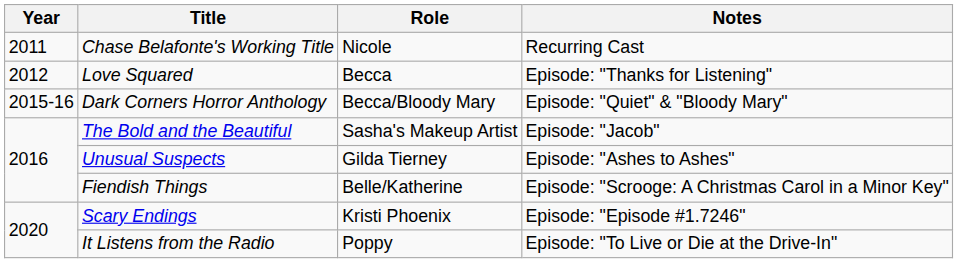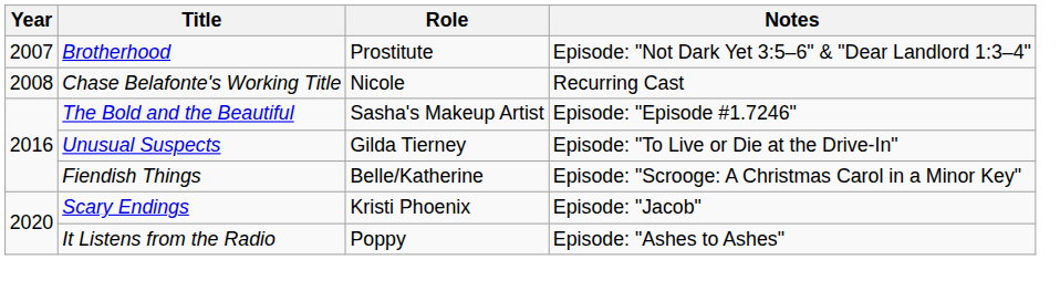+ row: 2007 | Brotherhood | Prostitute | Episode: "Not Dark Yet 3:5–6" & "Dear Landlord 1:3–4"
Chase Belafonte's Working Title | Year: 2011 -> 2008
- row: 2012 | Love Squared | Becca | Episode: "Thanks for Listening"
- row: 2015-16 | Dark Corners Horror Anthology | Becca/Bloody Mary | Episode: "Quiet" & "Bloody Mary"
The Bold and the Beautiful | Notes: Episode: "Jacob" -> Episode: "Episode #1.7246"
Unusual Suspects | Notes: Episode: "Ashes to Ashes" -> Episode: "To Live or Die at the Drive-In"
Scary Endings | Notes: Episode: "Episode #1.7246" -> Episode: "Jacob"
It Listens from the Radio | Notes: Episode: "To Live or Die at the Drive-In" -> Episode: "Ashes to Ashes"
